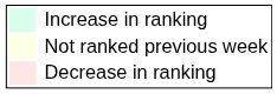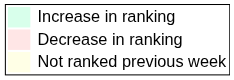rows swapped: Decrease in ranking <-> Not ranked previous week
